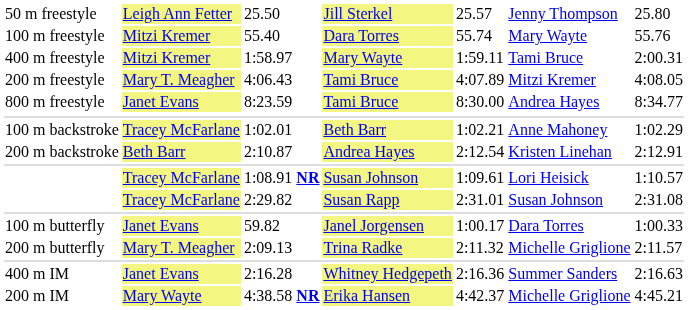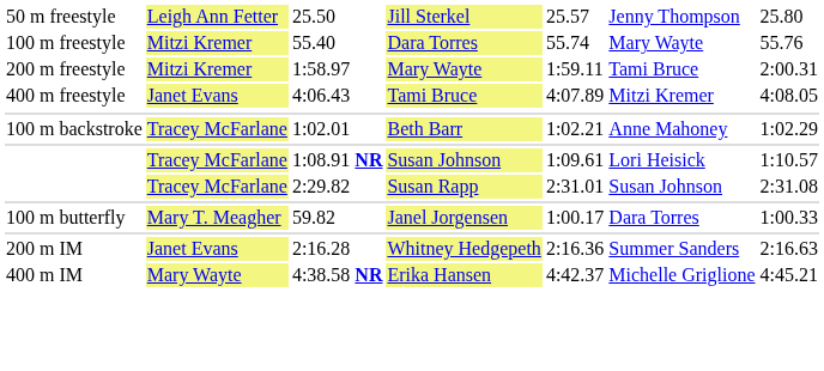1:58.97 | column 1: 400 m freestyle -> 200 m freestyle
4:06.43 | column 1: 200 m freestyle -> 400 m freestyle
4:06.43 | column 2: Mary T. Meagher -> Janet Evans
- row: 800 m freestyle | Janet Evans | 8:23.59 | Tami Bruce | 8:30.00 | Andrea Hayes | 8:34.77
- row: 200 m backstroke | Beth Barr | 2:10.87 | Andrea Hayes | 2:12.54 | Kristen Linehan | 2:12.91
59.82 | column 2: Janet Evans -> Mary T. Meagher
- row: 200 m butterfly | Mary T. Meagher | 2:09.13 | Trina Radke | 2:11.32 | Michelle Griglione | 2:11.57
2:16.28 | column 1: 400 m IM -> 200 m IM
4:38.58 NR | column 1: 200 m IM -> 400 m IM
